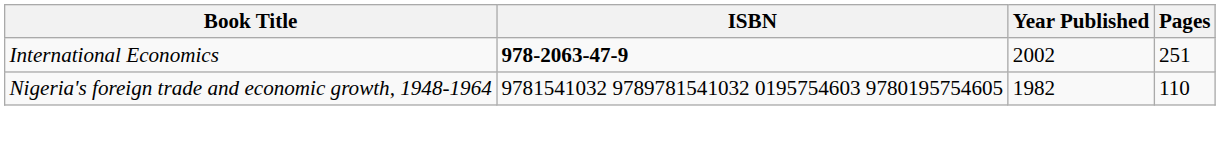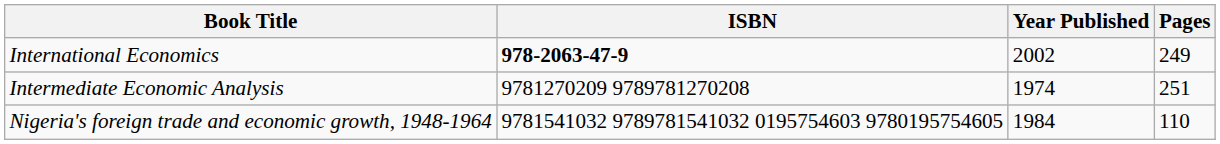International Economics | Pages: 251 -> 249
+ row: Intermediate Economic Analysis | 9781270209 9789781270208 | 1974 | 251
Nigeria's foreign trade and economic growth, 1948-1964 | Year Published: 1982 -> 1984
